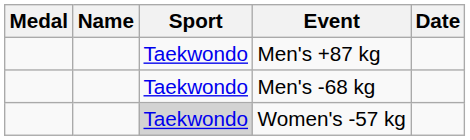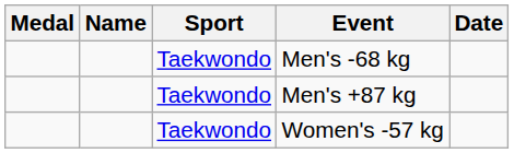rows swapped: Men's -68 kg <-> Men's +87 kg
Women's -57 kg | Sport: lightgrey background -> no background
